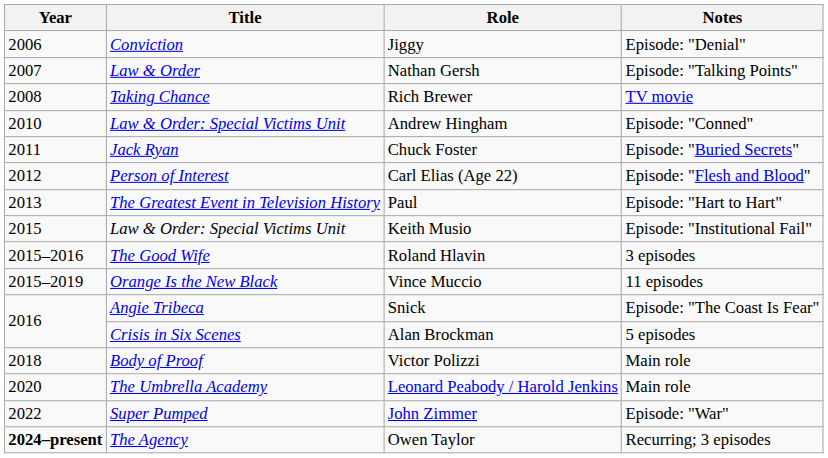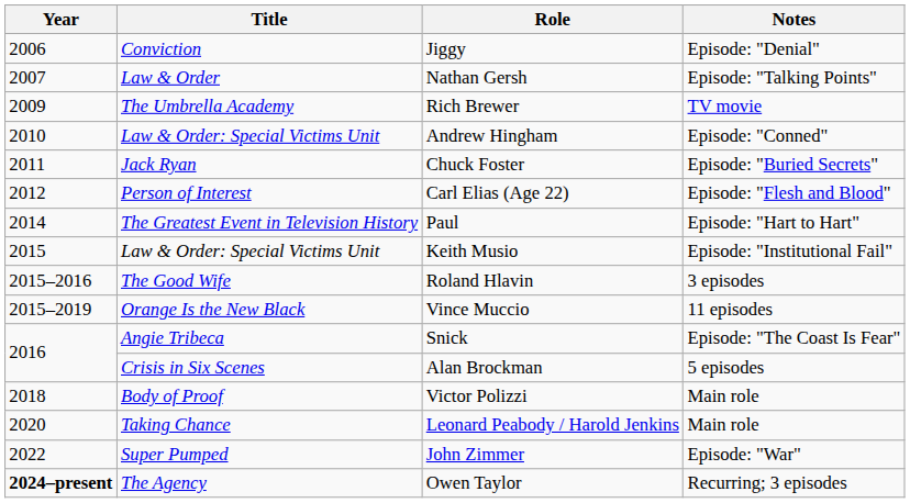Rich Brewer | Year: 2008 -> 2009
Rich Brewer | Title: Taking Chance -> The Umbrella Academy
Paul | Year: 2013 -> 2014
Leonard Peabody / Harold Jenkins | Title: The Umbrella Academy -> Taking Chance
